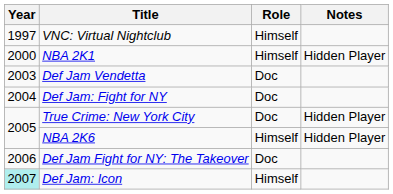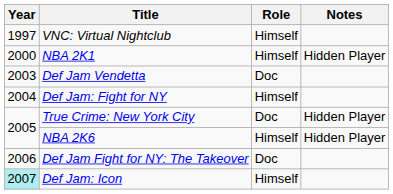Def Jam: Fight for NY | Role: Doc -> Himself
